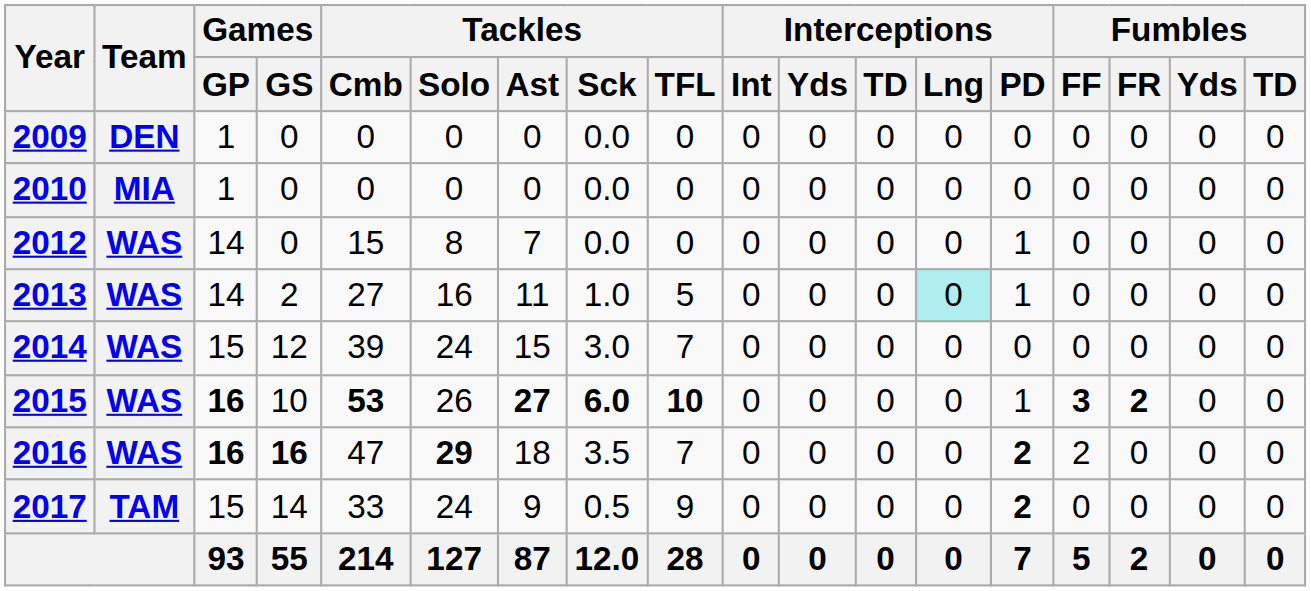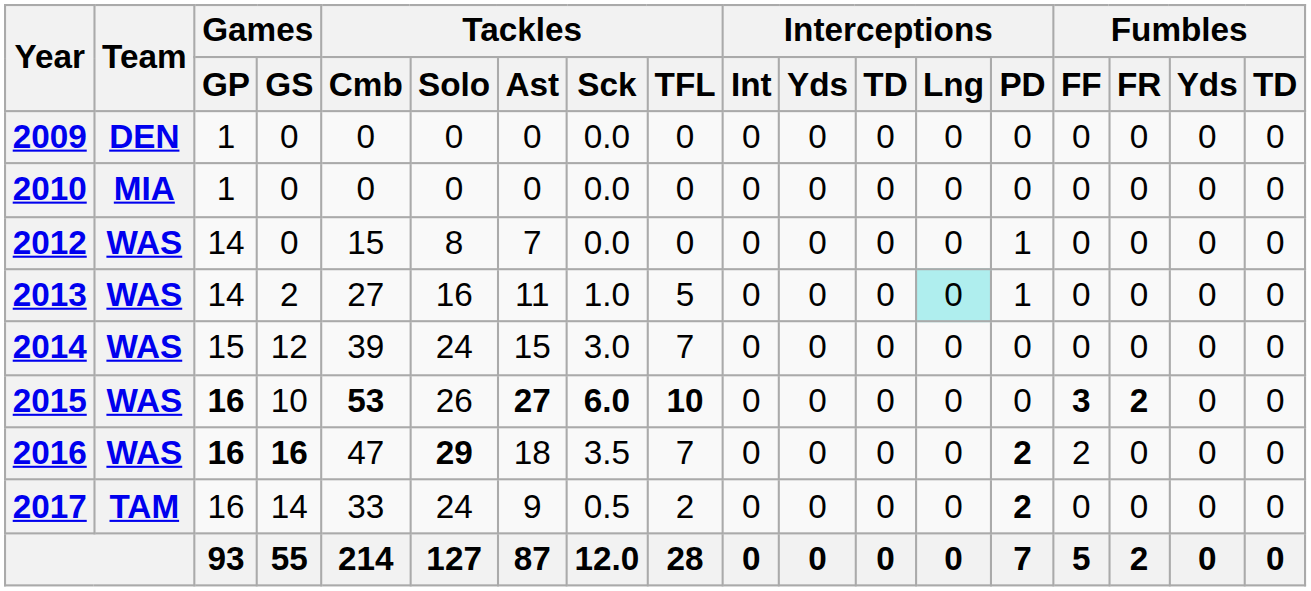2015 | Interceptions / PD: 1 -> 0
2017 | Games / GP: 15 -> 16
2017 | Tackles / TFL: 9 -> 2
